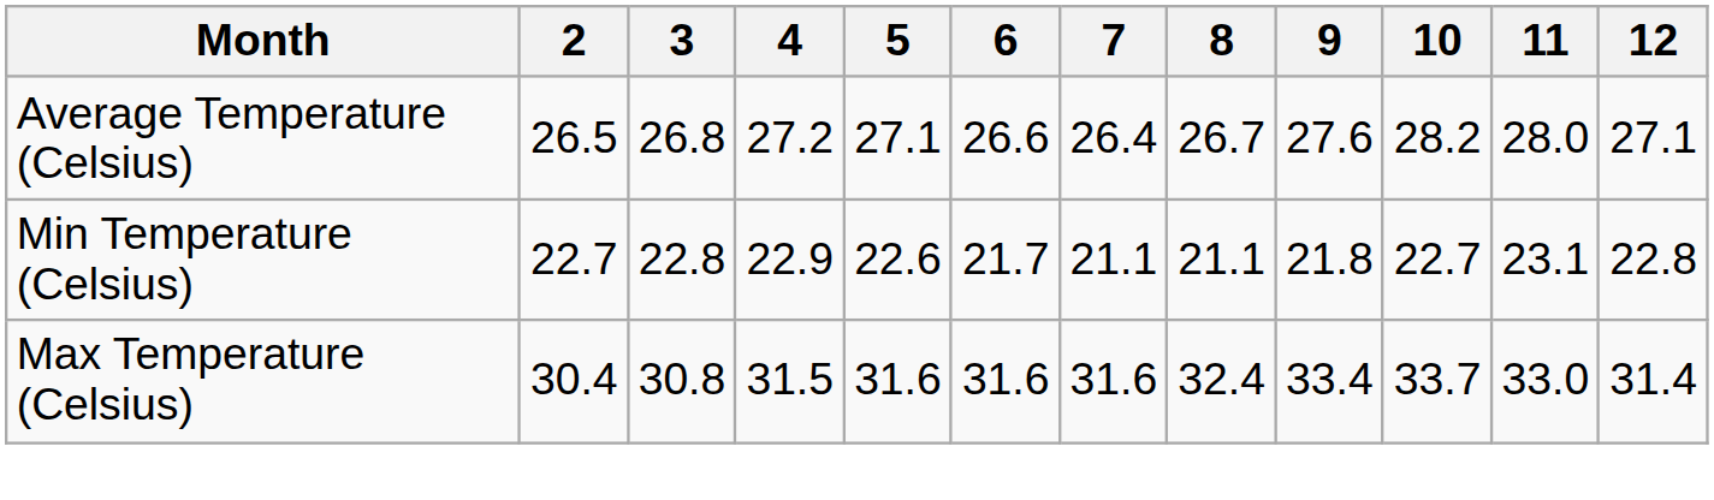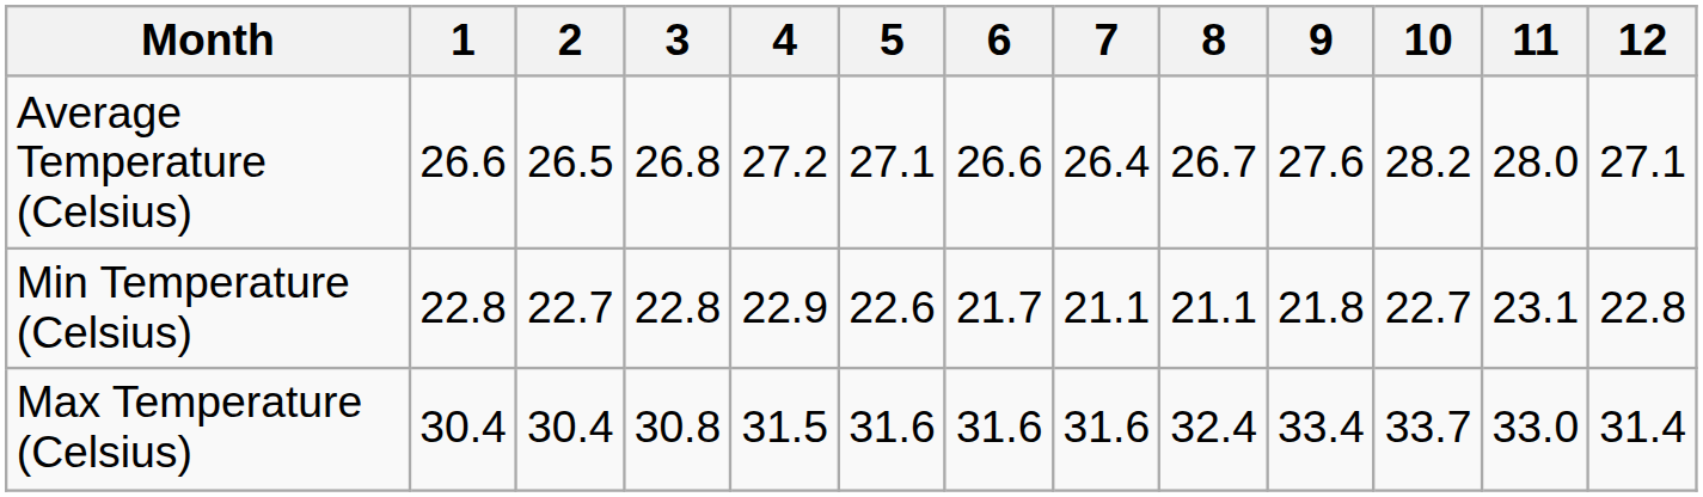+ column: 1 | 26.6 | 22.8 | 30.4
